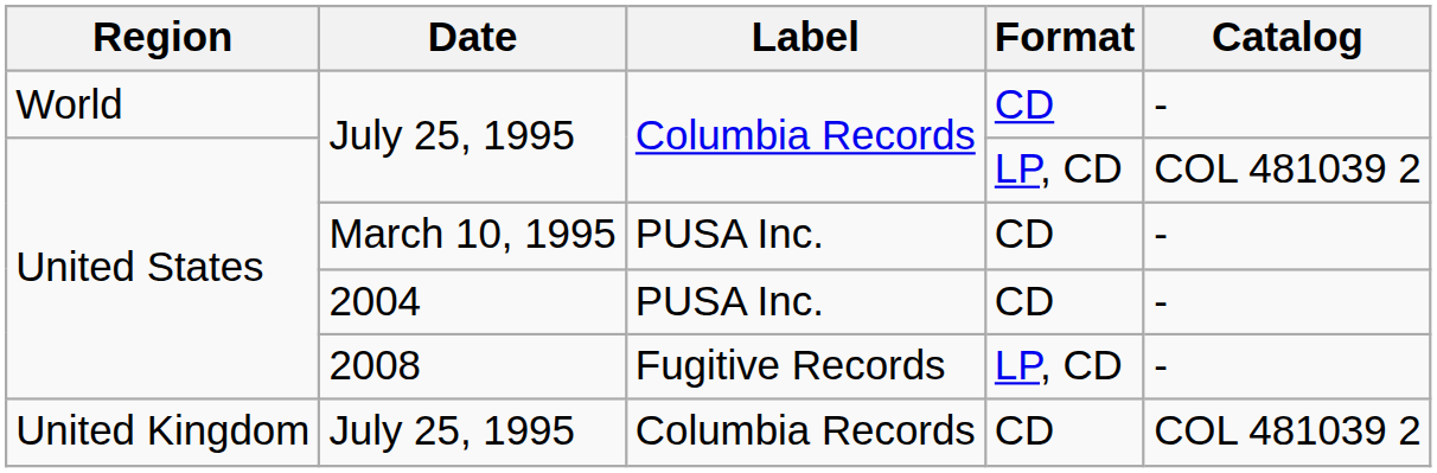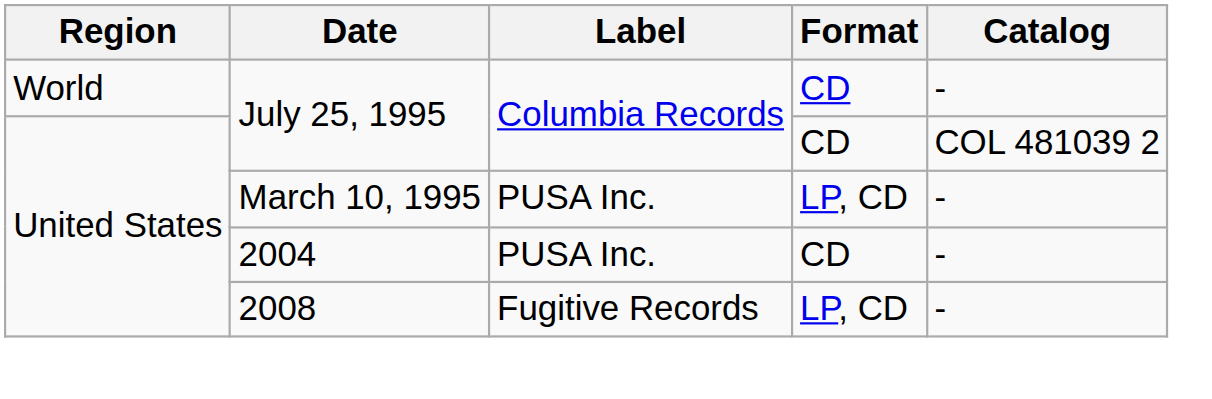United States / July 25, 1995 | Format: LP, CD -> CD
March 10, 1995 | Format: CD -> LP, CD
- row: United Kingdom | July 25, 1995 | Columbia Records | CD | COL 481039 2
